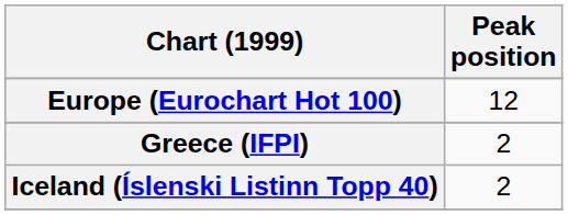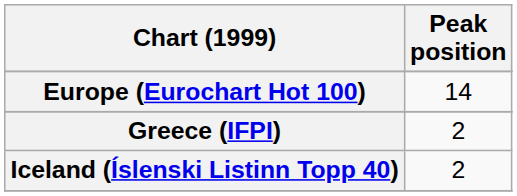Europe (Eurochart Hot 100) | Peak position: 12 -> 14
